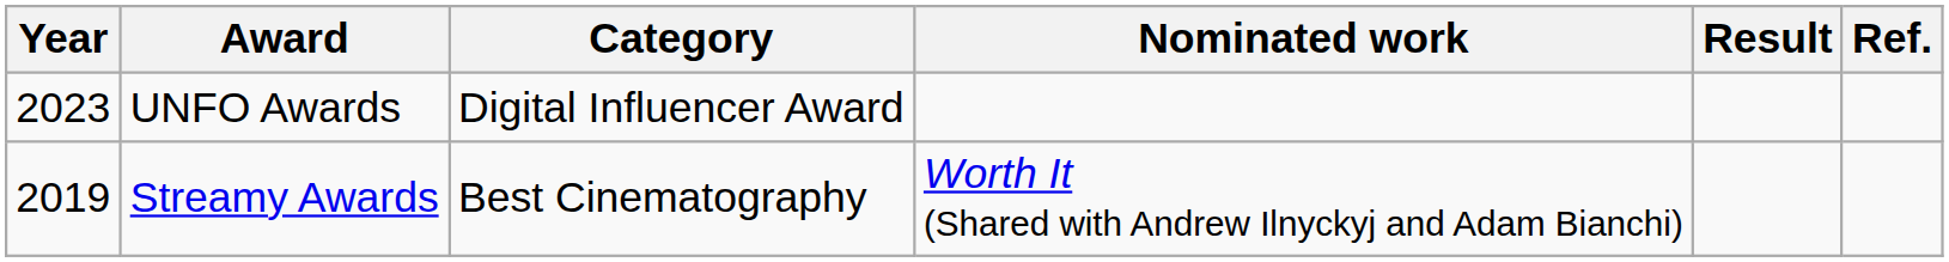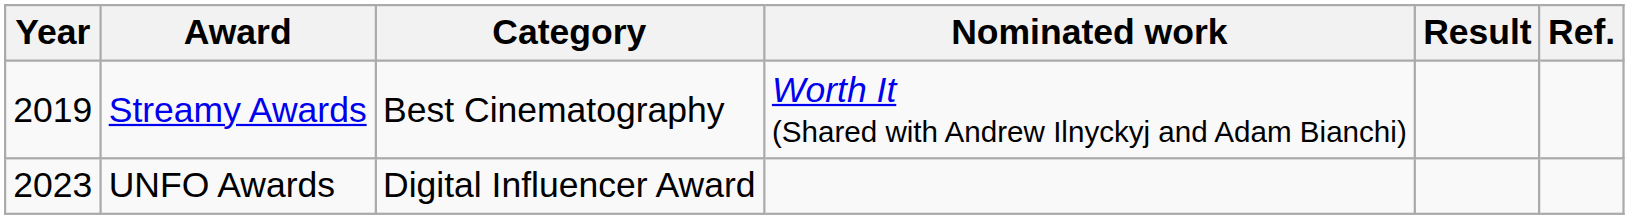rows swapped: Streamy Awards <-> UNFO Awards
